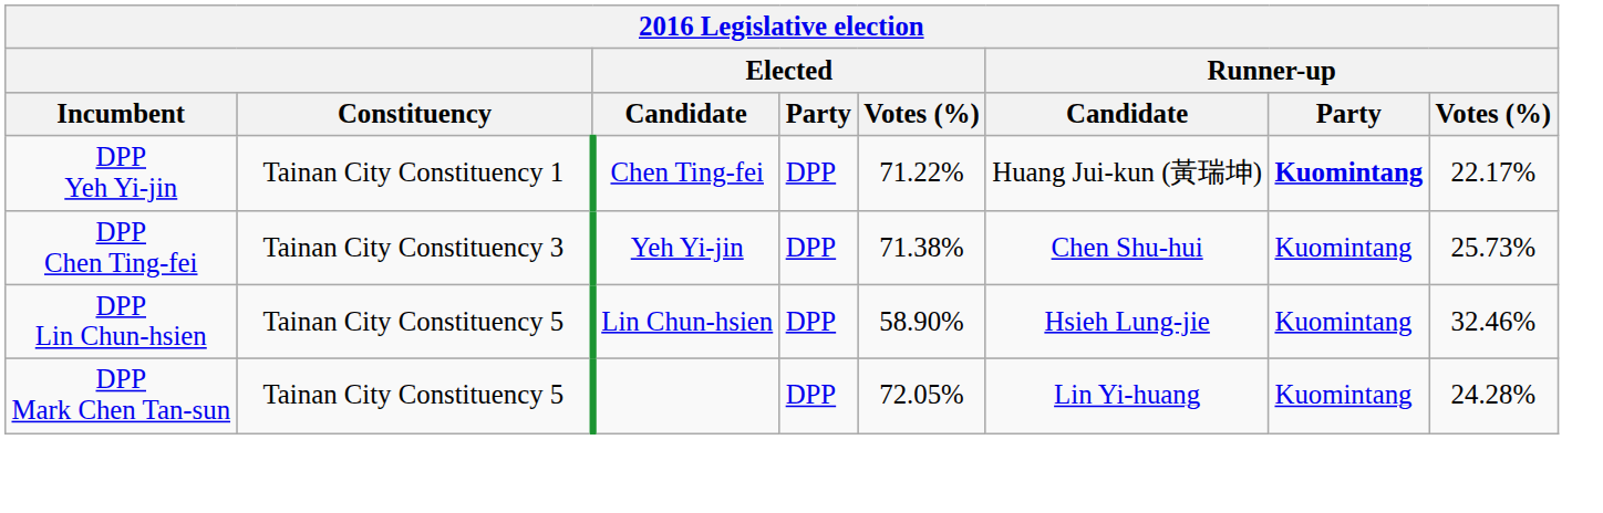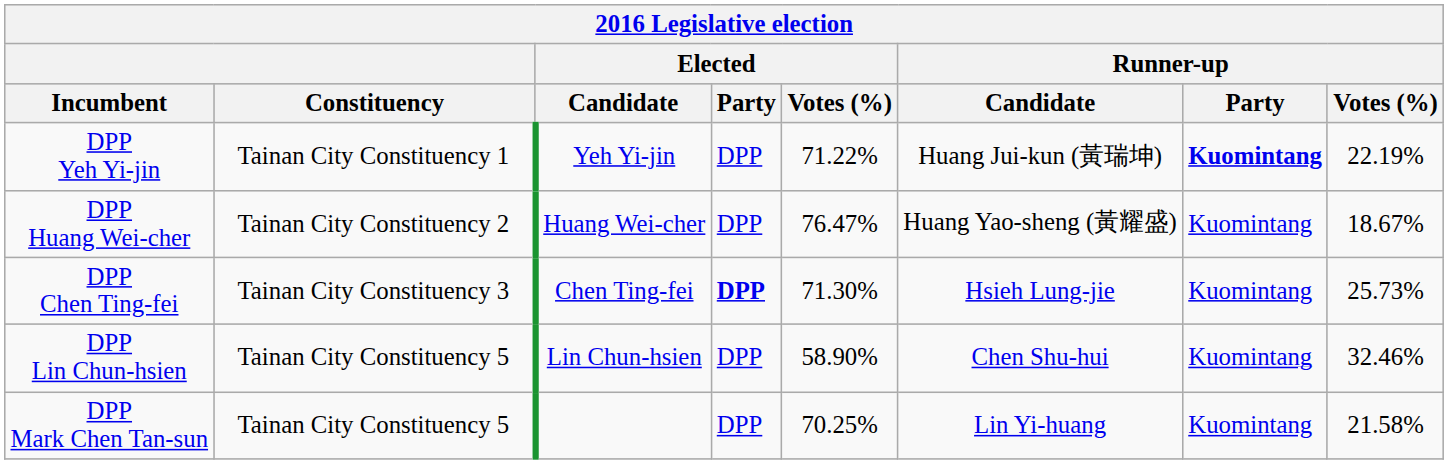DPP Yeh Yi-jin | Elected / Candidate: Chen Ting-fei -> Yeh Yi-jin
DPP Yeh Yi-jin | Runner-up / Votes (%): 22.17% -> 22.19%
+ row: DPP Huang Wei-cher | Tainan City Constituency 2 | Huang Wei-cher | DPP | 76.47% | Huang Yao-sheng (黃耀盛) | Kuomintang | 18.67%
DPP Chen Ting-fei | Elected / Candidate: Yeh Yi-jin -> Chen Ting-fei
DPP Chen Ting-fei | Elected / Party: normal -> bold
DPP Chen Ting-fei | Elected / Votes (%): 71.38% -> 71.30%
DPP Chen Ting-fei | Runner-up / Candidate: Chen Shu-hui -> Hsieh Lung-jie
DPP Lin Chun-hsien | Runner-up / Candidate: Hsieh Lung-jie -> Chen Shu-hui
DPP Mark Chen Tan-sun | Elected / Votes (%): 72.05% -> 70.25%
DPP Mark Chen Tan-sun | Runner-up / Votes (%): 24.28% -> 21.58%
